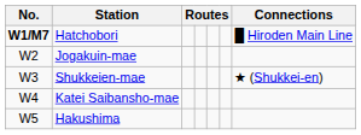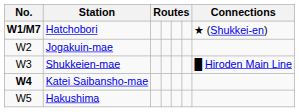Hatchobori | Connections: █ Hiroden Main Line -> ★ (Shukkei-en)
Shukkeien-mae | Connections: ★ (Shukkei-en) -> █ Hiroden Main Line
Katei Saibansho-mae | No.: normal -> bold
